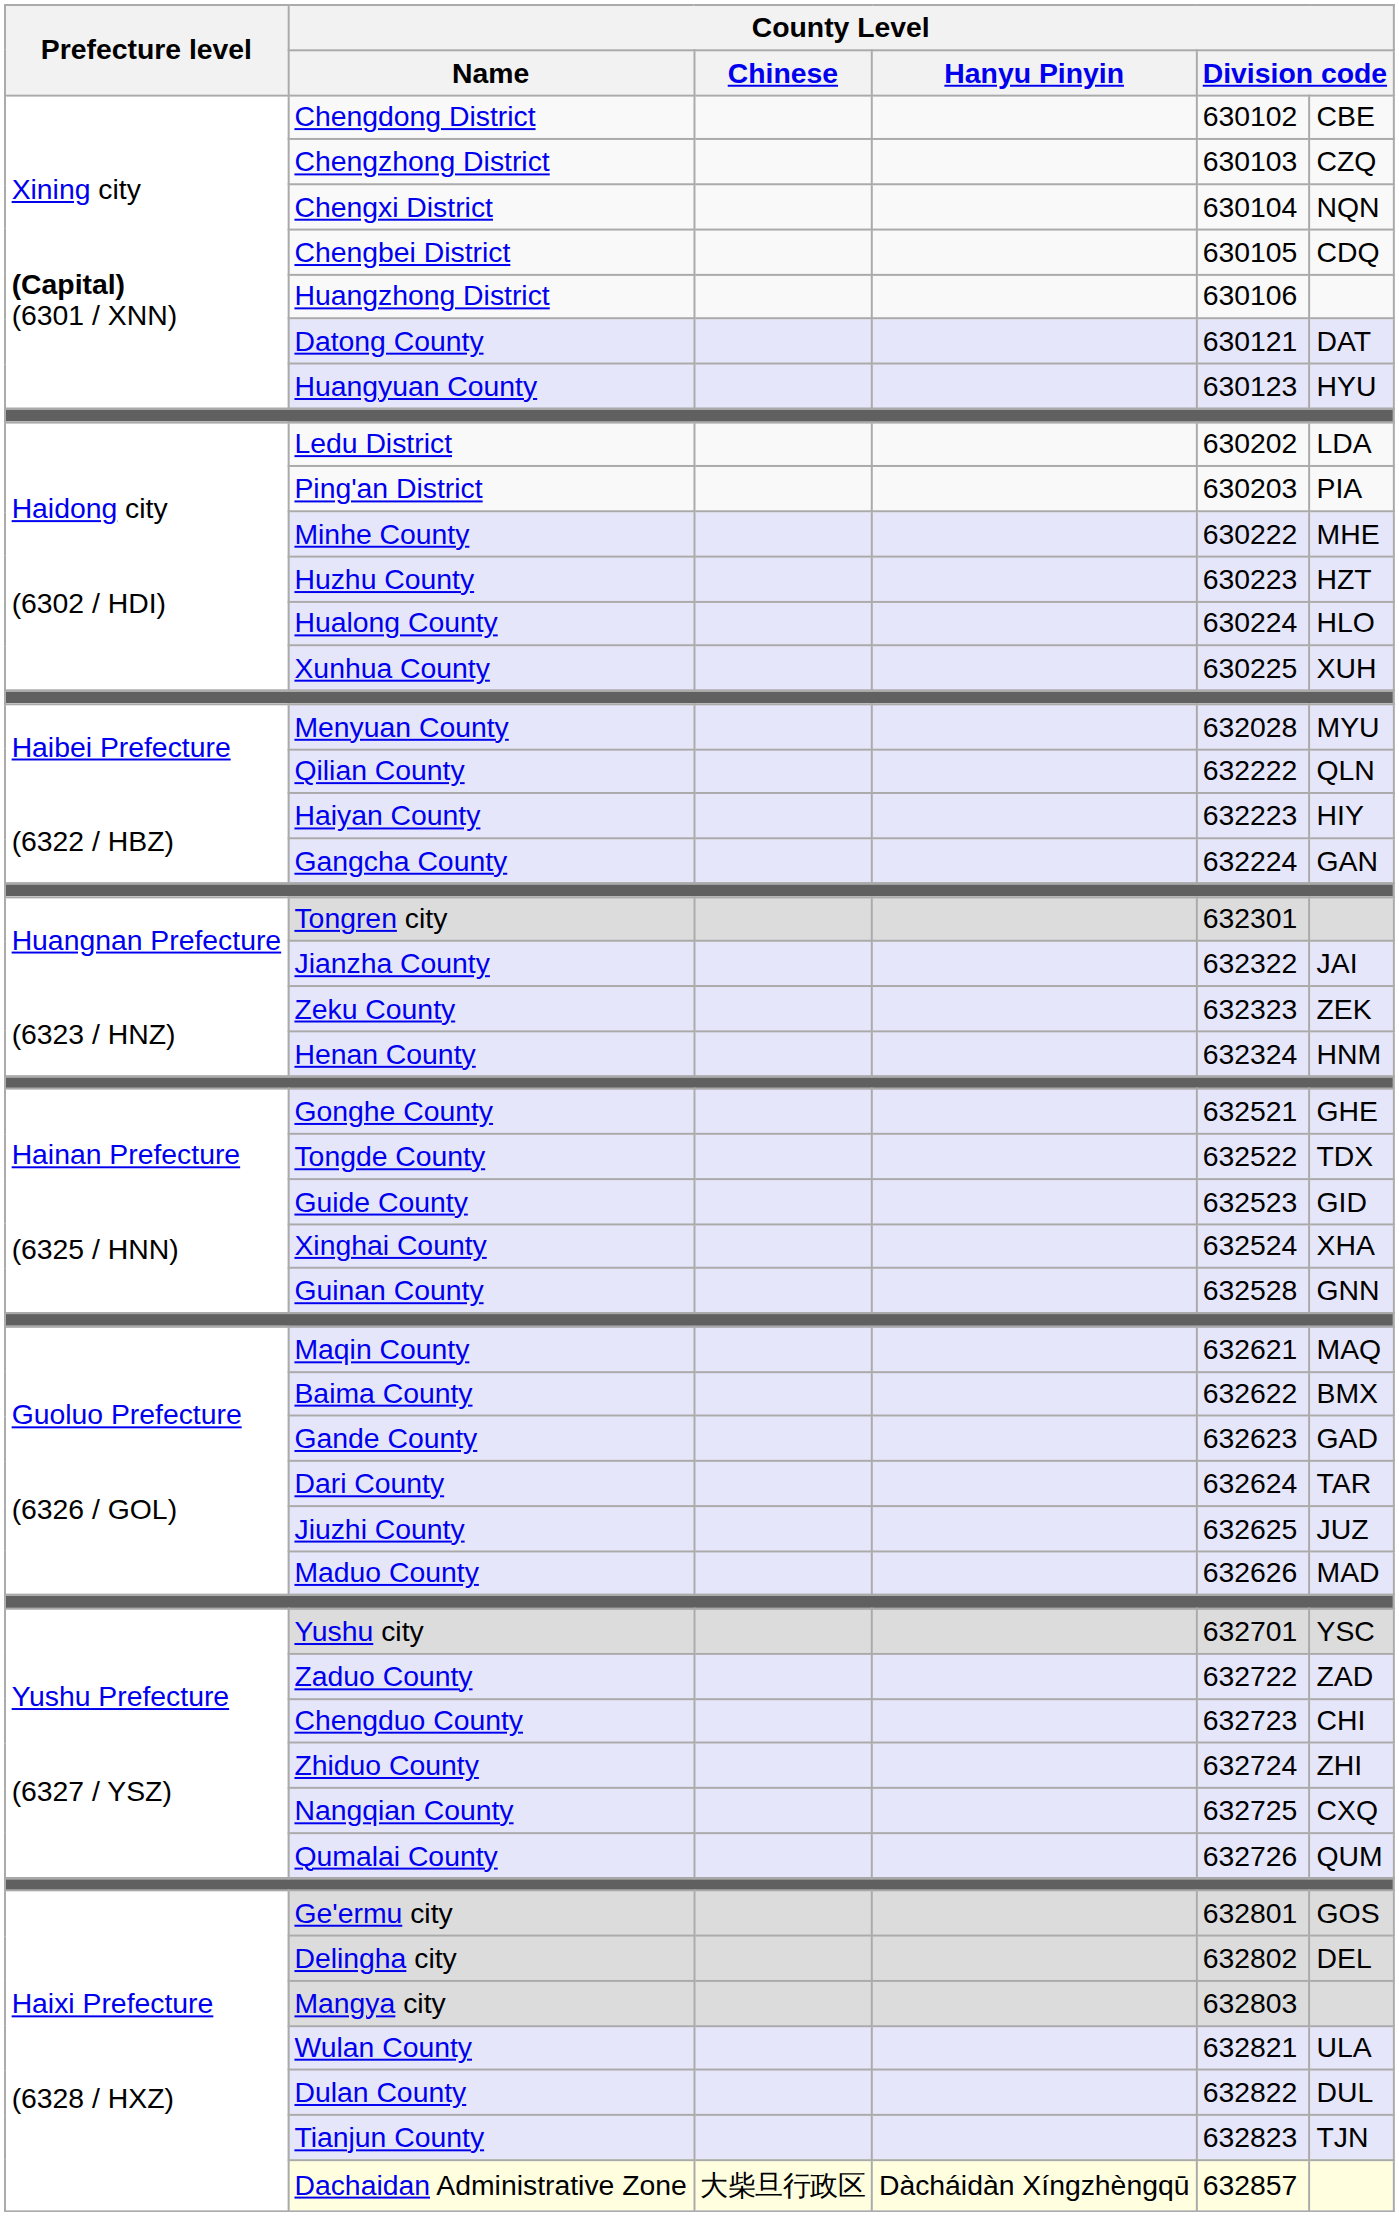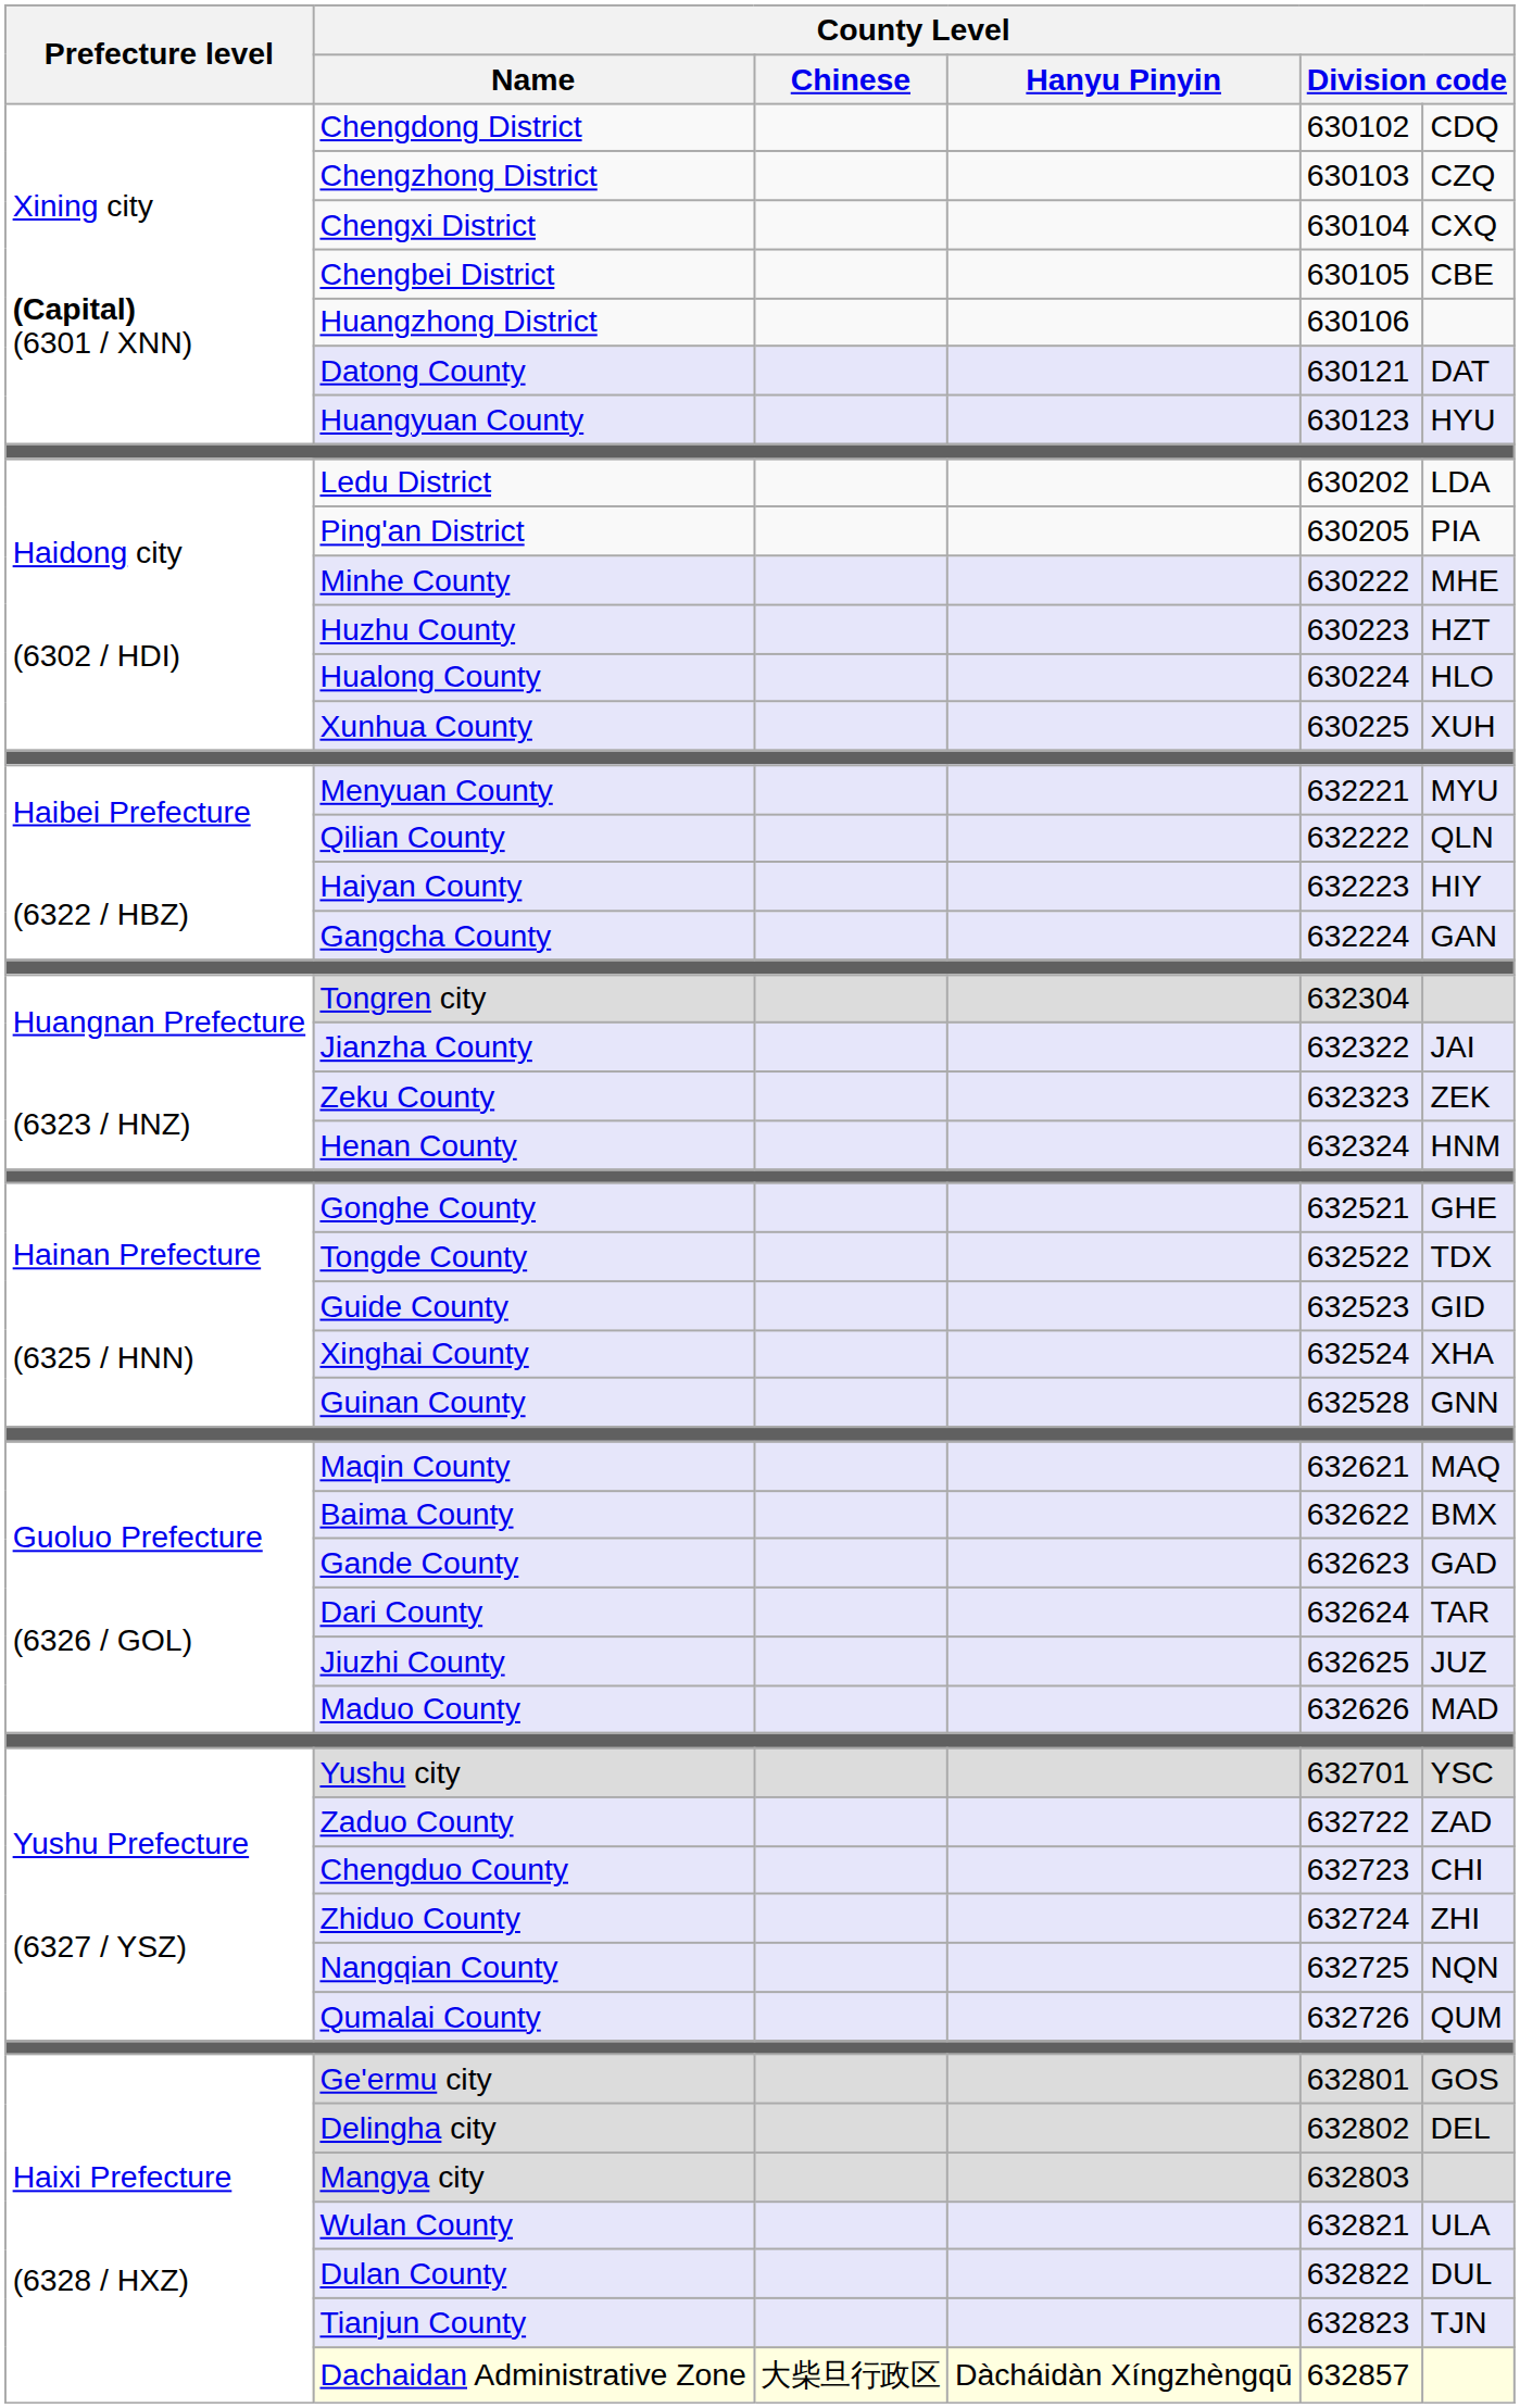Chengdong District | column 6: CBE -> CDQ
Chengxi District | column 6: NQN -> CXQ
Chengbei District | column 6: CDQ -> CBE
Ping'an District | column 5: 630203 -> 630205
Menyuan County | column 5: 632028 -> 632221
Tongren city | column 5: 632301 -> 632304
Nangqian County | column 6: CXQ -> NQN
